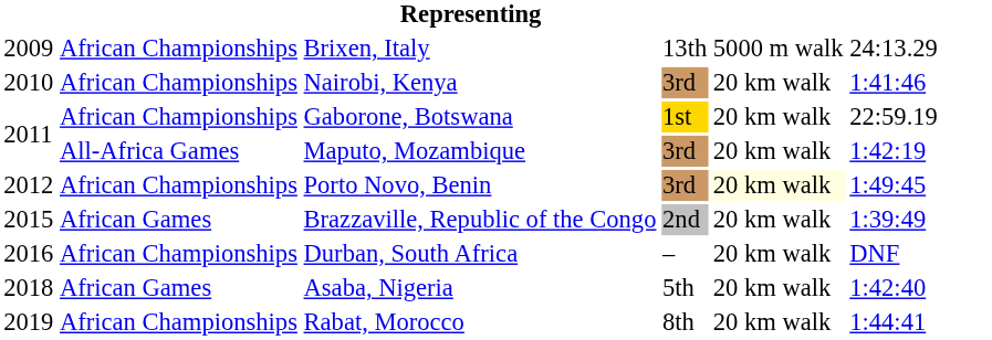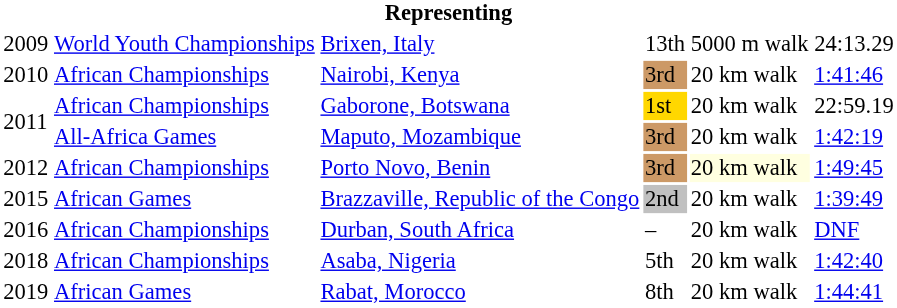Brixen, Italy | column 2: African Championships -> World Youth Championships
Asaba, Nigeria | column 2: African Games -> African Championships
Rabat, Morocco | column 2: African Championships -> African Games
